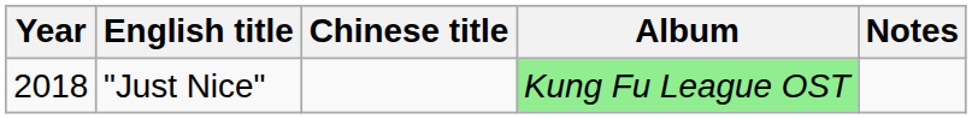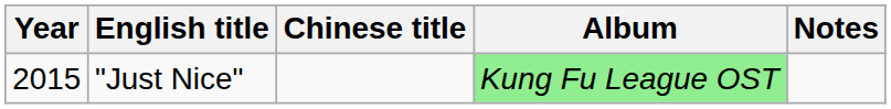"Just Nice" | Year: 2018 -> 2015
